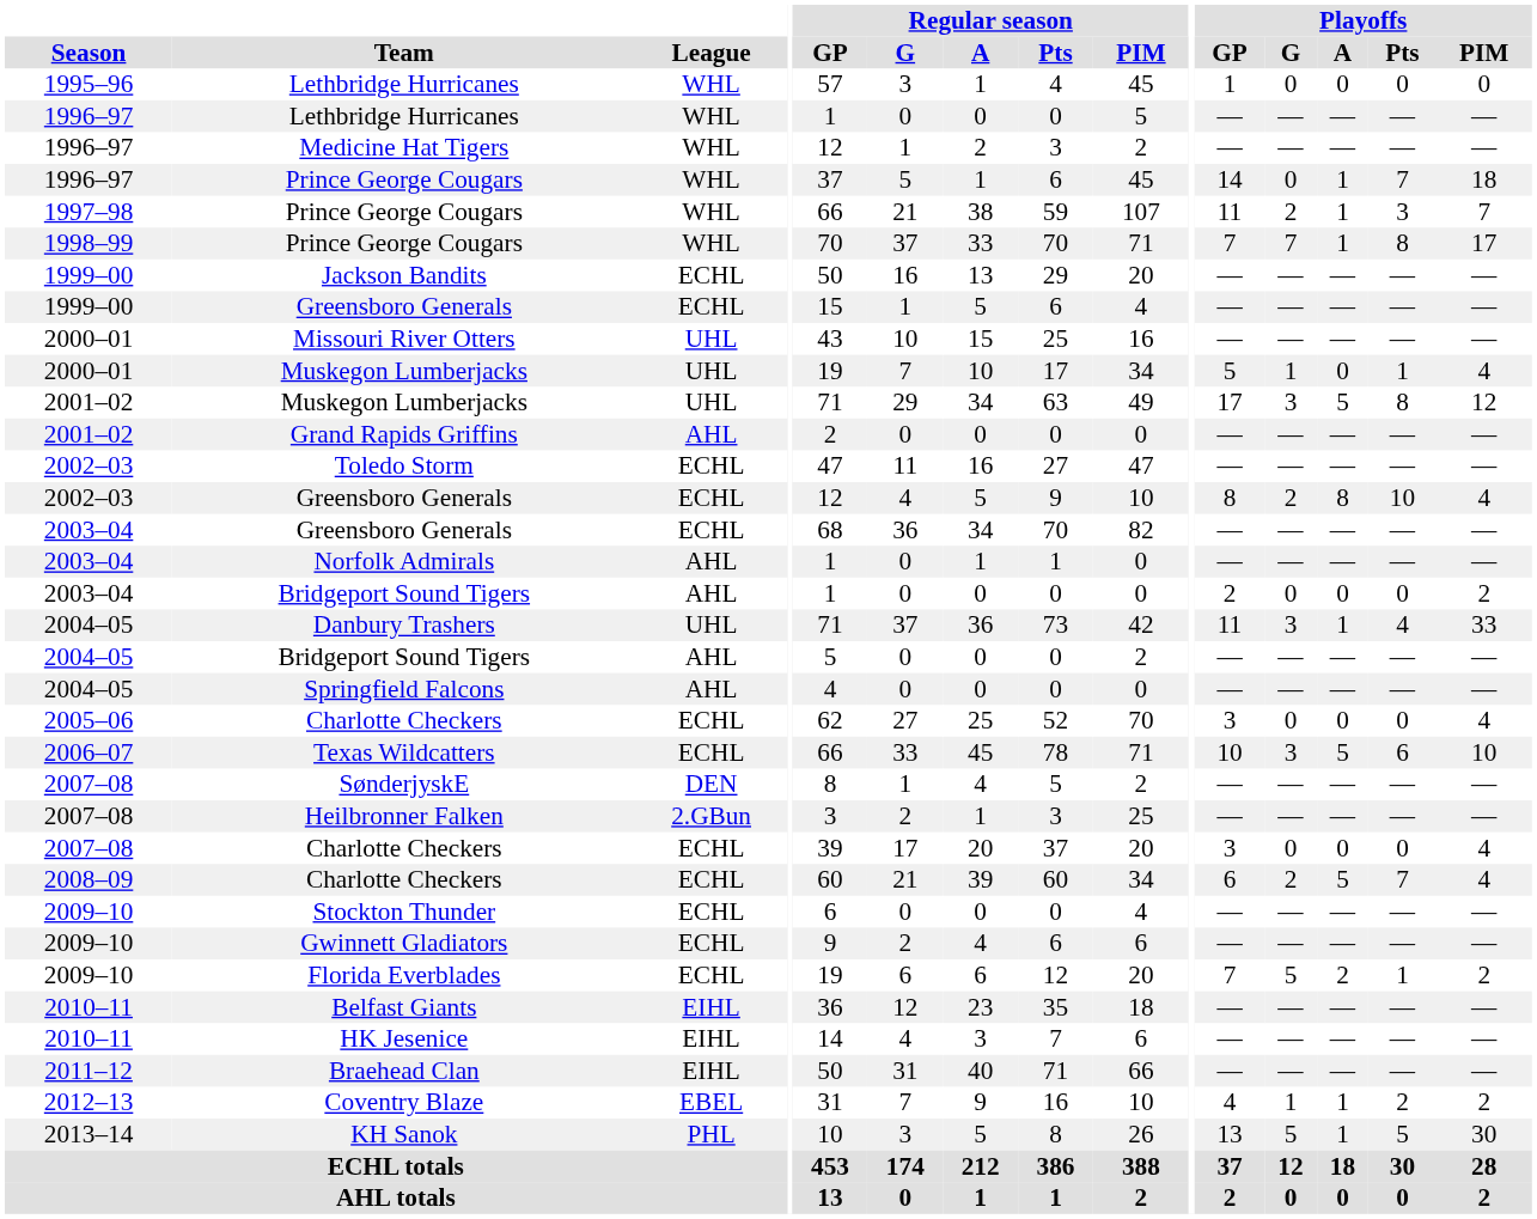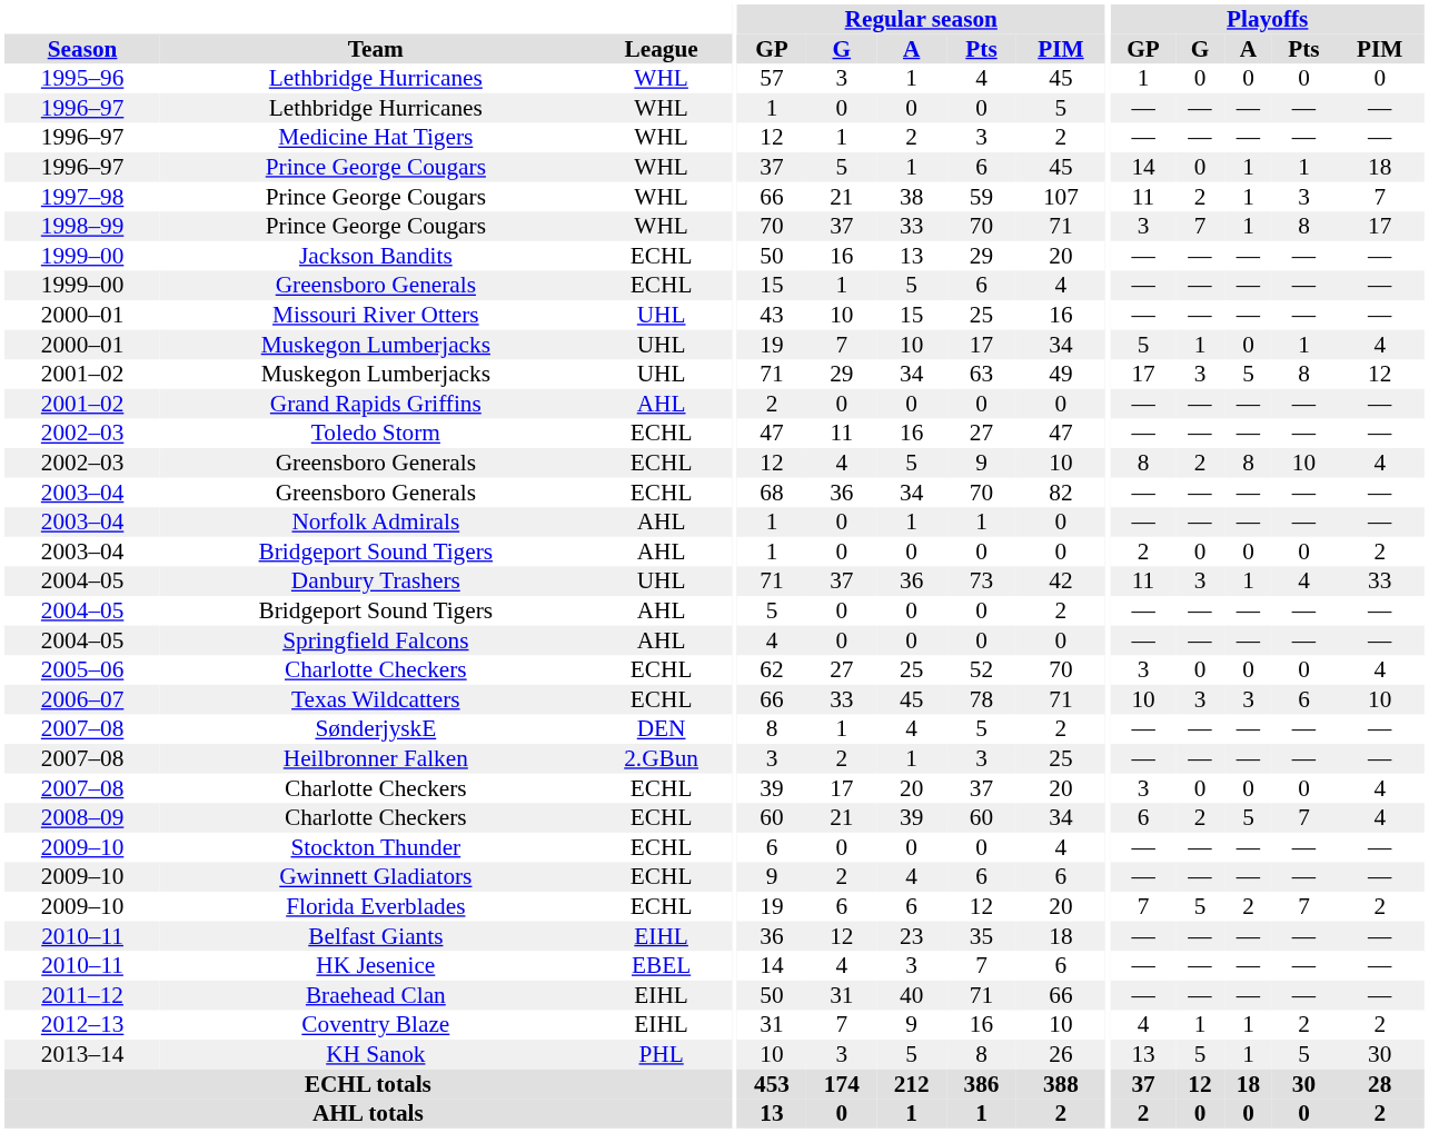1996–97 / Prince George Cougars | Playoffs / Pts: 7 -> 1
1998–99 / Prince George Cougars | Playoffs / GP: 7 -> 3
Texas Wildcatters | Playoffs / A: 5 -> 3
Florida Everblades | Playoffs / Pts: 1 -> 7
HK Jesenice | League: EIHL -> EBEL
Coventry Blaze | League: EBEL -> EIHL
